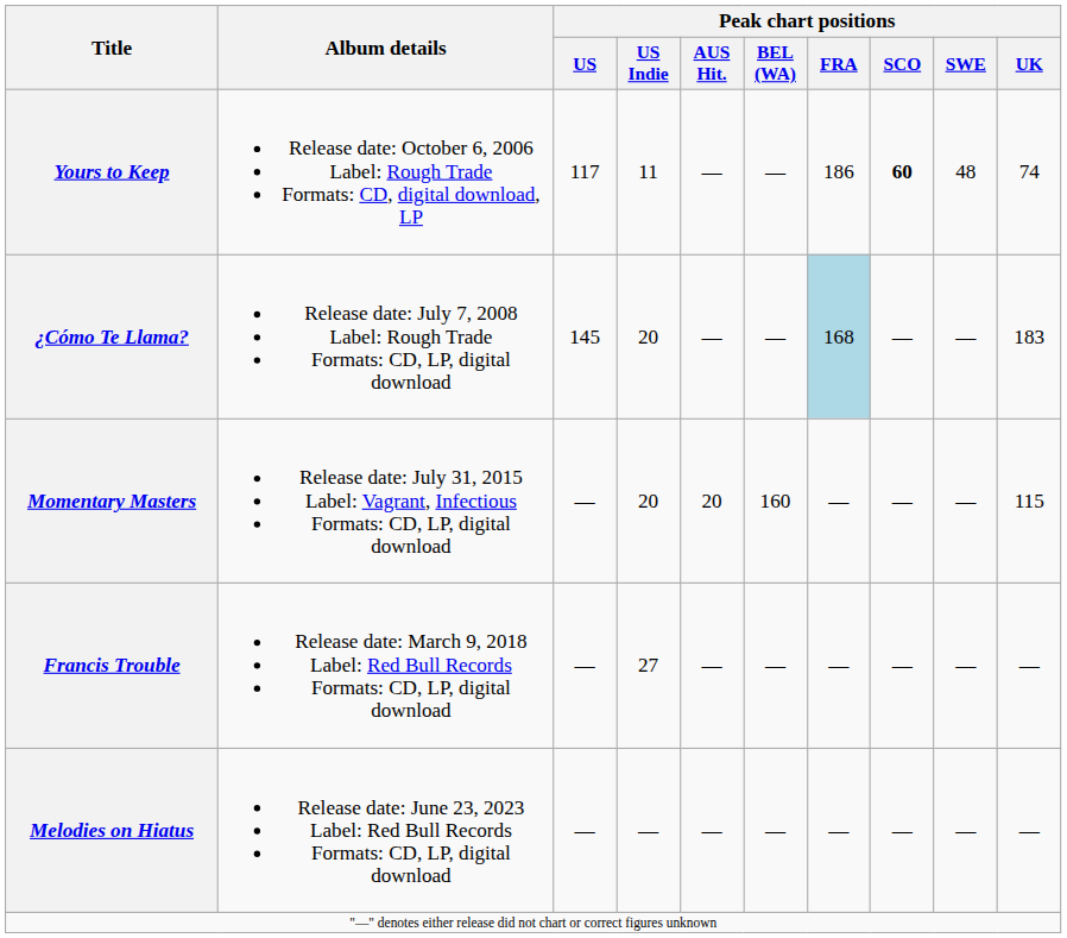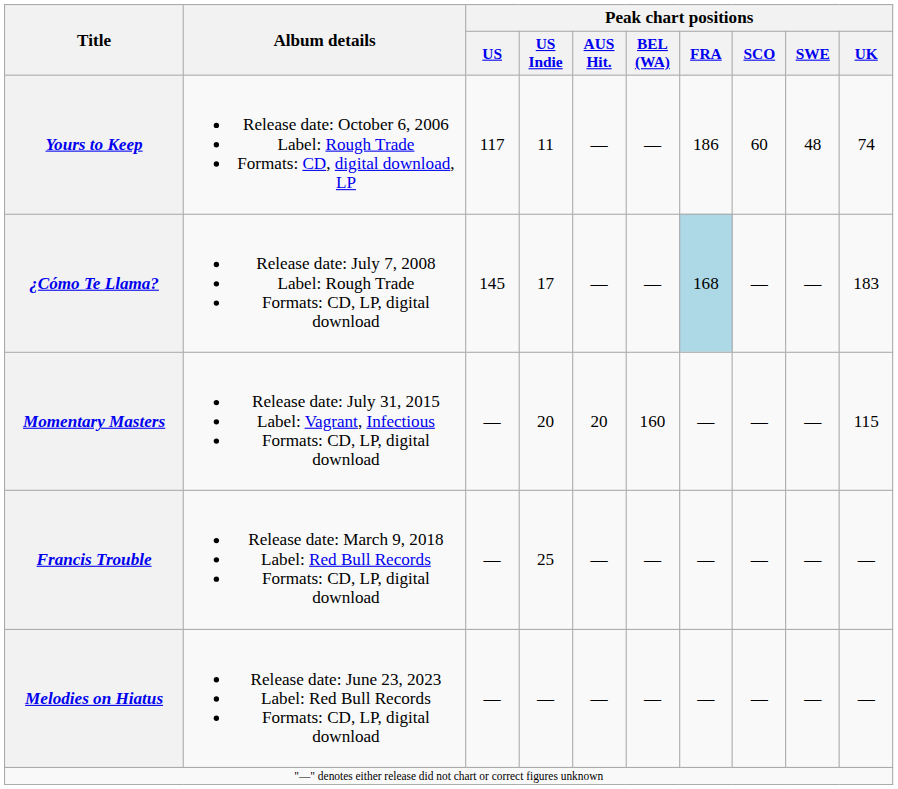Yours to Keep | Peak chart positions / SCO: bold -> normal
¿Cómo Te Llama? | Peak chart positions / US Indie: 20 -> 17
Francis Trouble | Peak chart positions / US Indie: 27 -> 25
